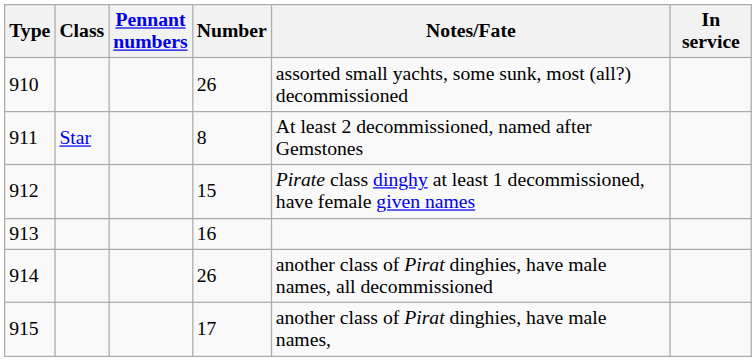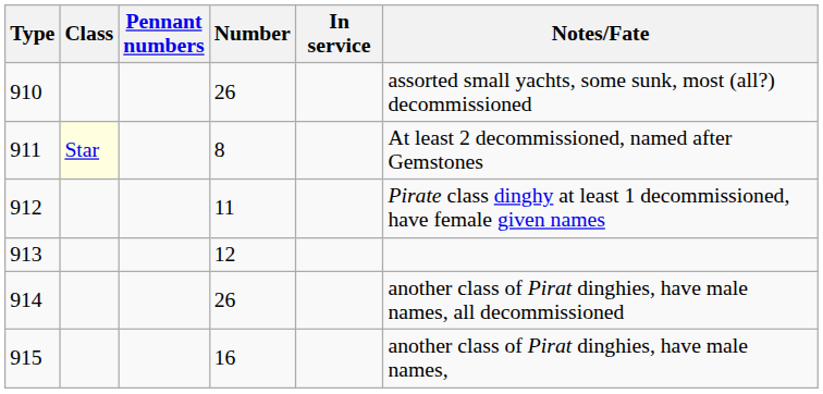columns swapped: In service <-> Notes/Fate
911 | Class: no background -> lightyellow background
912 | Number: 15 -> 11
913 | Number: 16 -> 12
915 | Number: 17 -> 16
